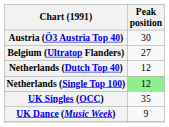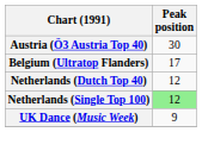Belgium (Ultratop Flanders) | Peak position: 27 -> 17
- row: UK Singles (OCC) | 35
